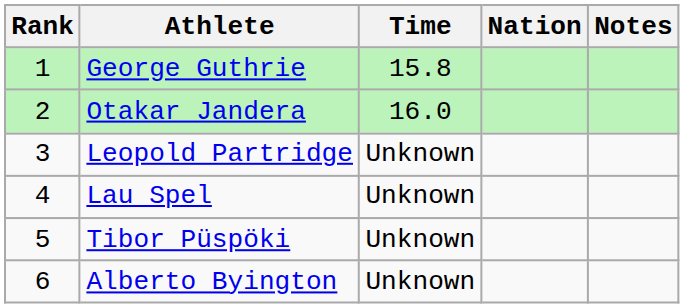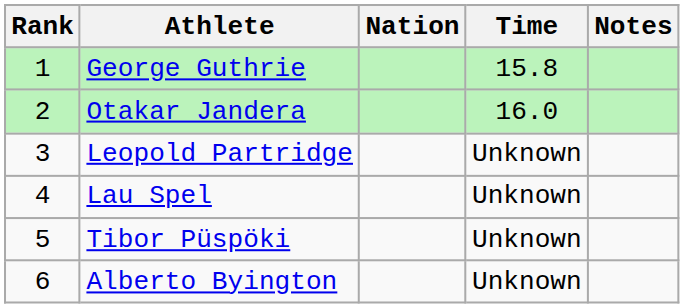columns swapped: Nation <-> Time
